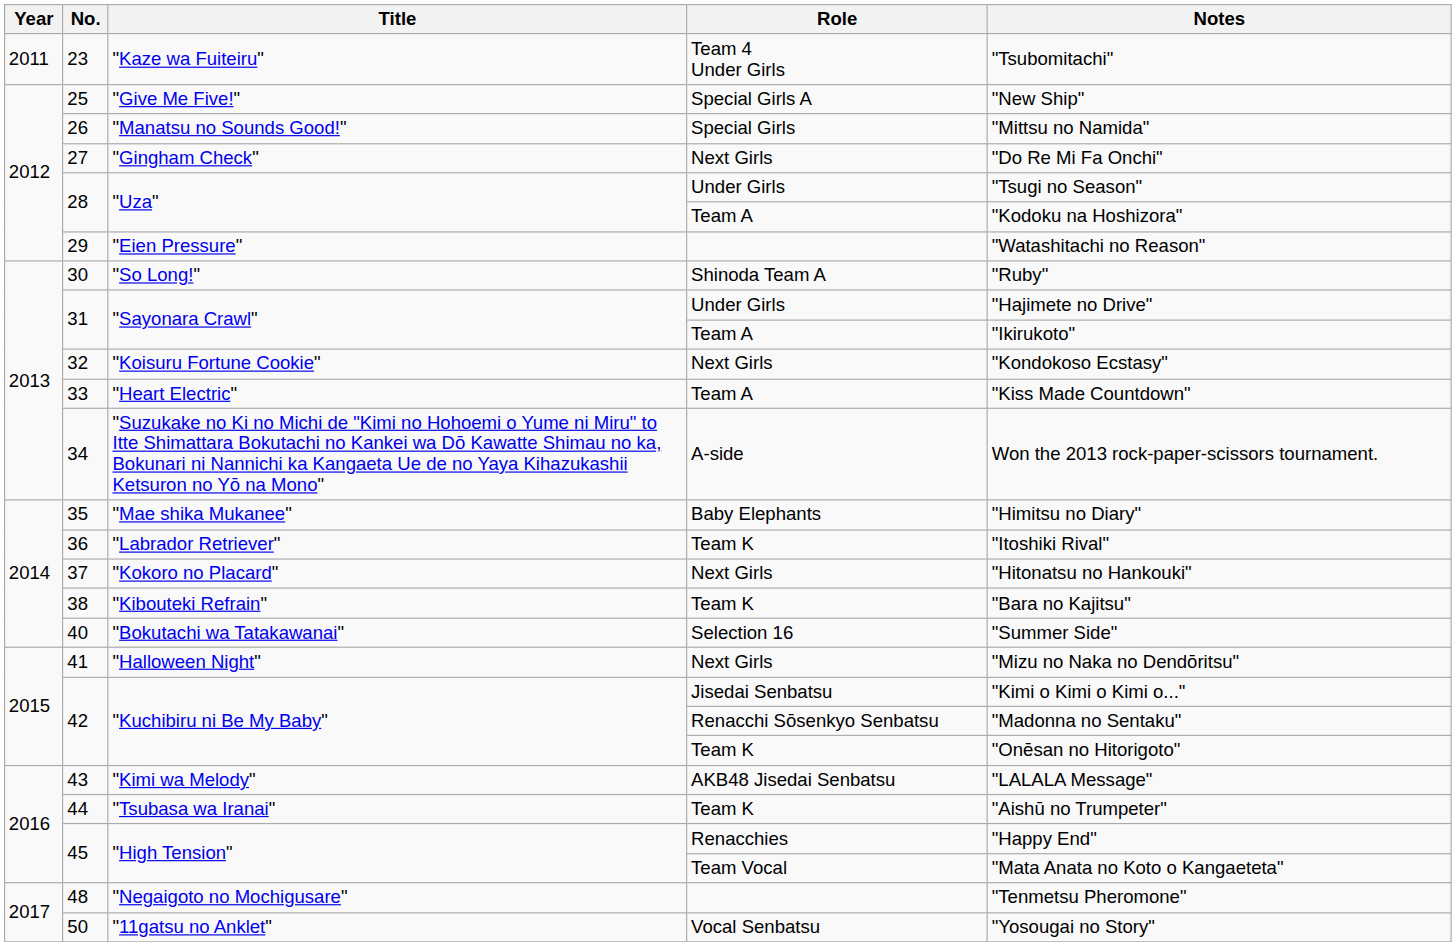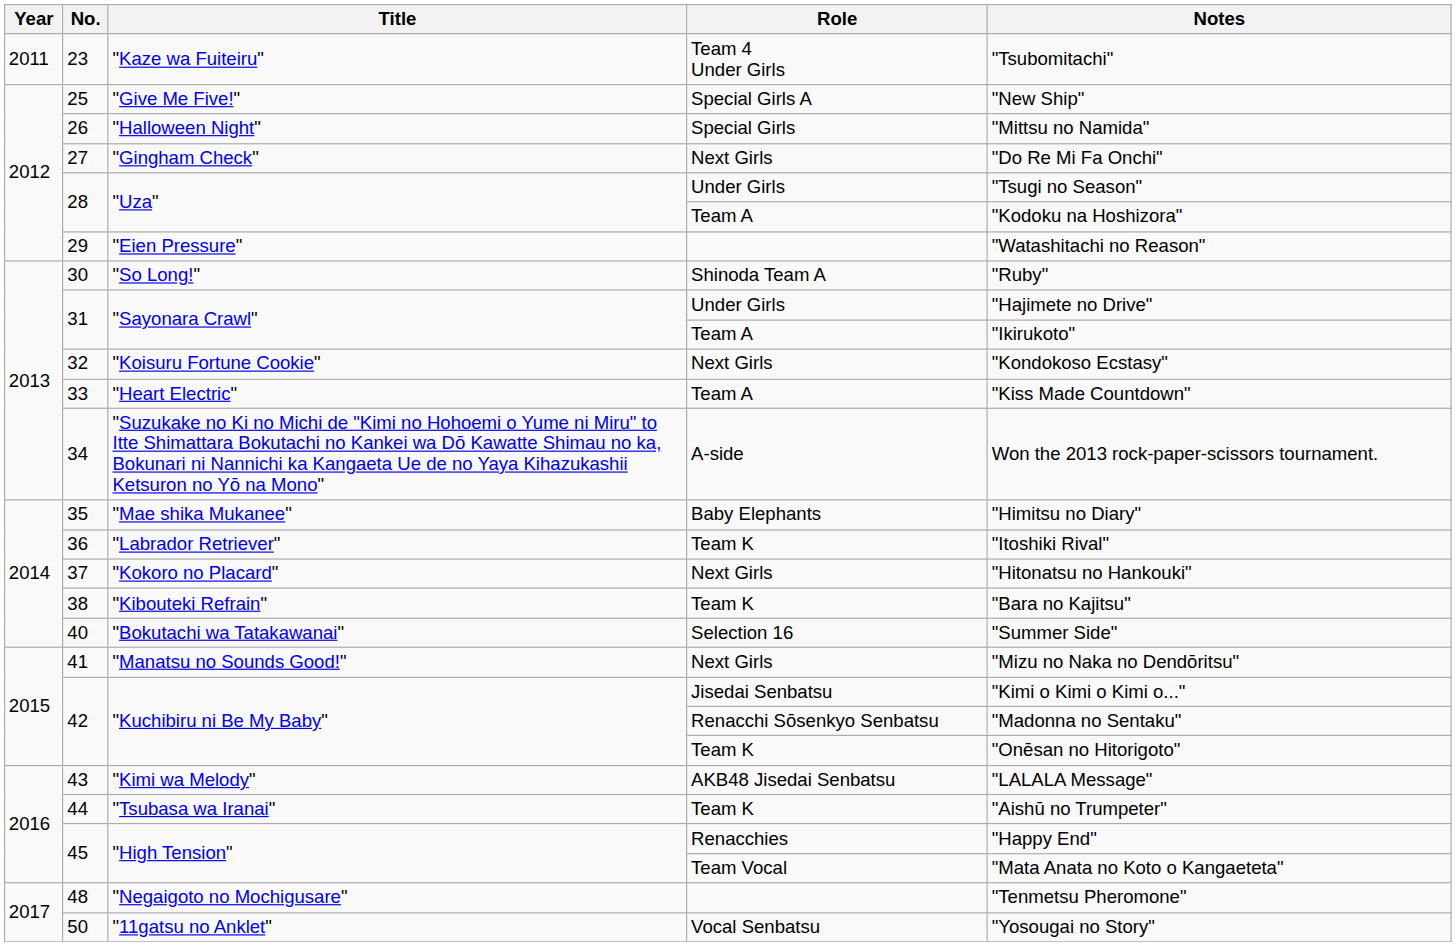26 | Title: "Manatsu no Sounds Good!" -> "Halloween Night"
41 | Title: "Halloween Night" -> "Manatsu no Sounds Good!"
